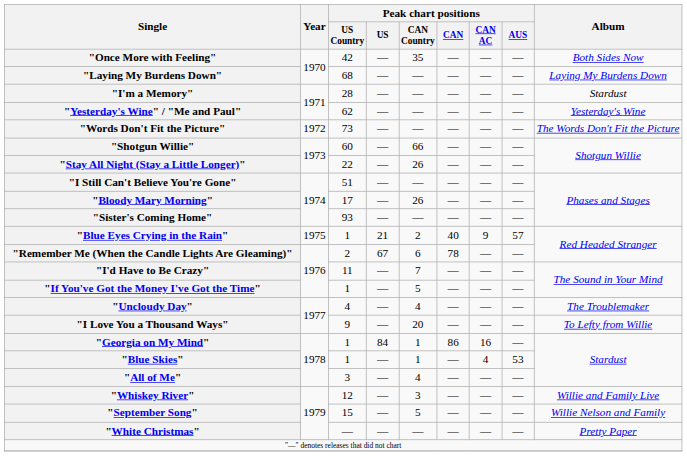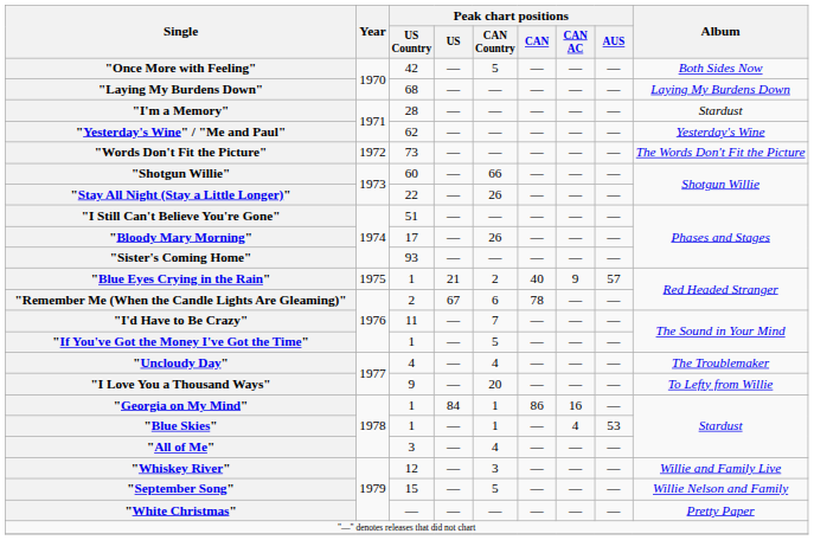"Once More with Feeling" | Peak chart positions / CAN Country: 35 -> 5
